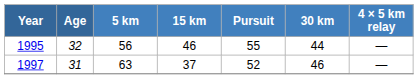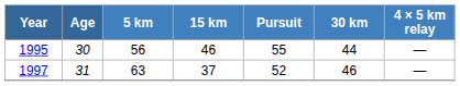1995 | Age: 32 -> 30
